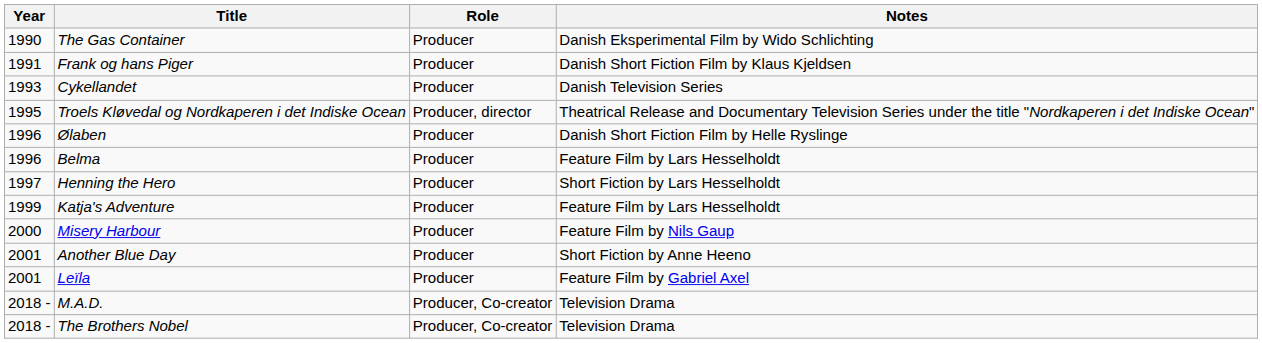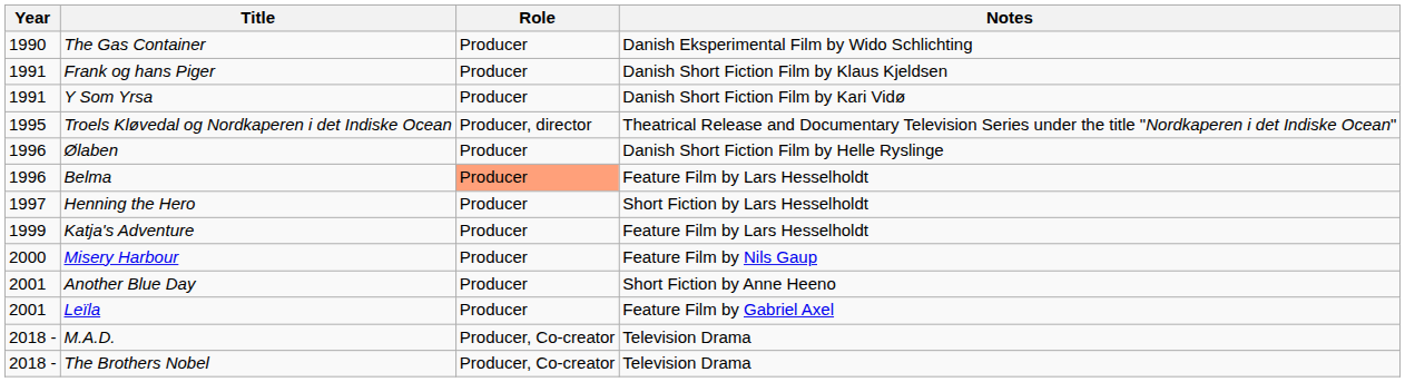+ row: 1991 | Y Som Yrsa | Producer | Danish Short Fiction Film by Kari Vidø
- row: 1993 | Cykellandet | Producer | Danish Television Series
Belma | Role: no background -> lightsalmon background
